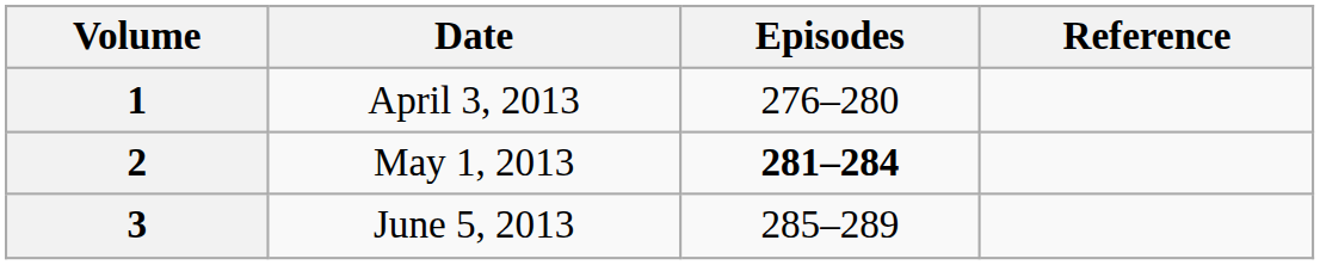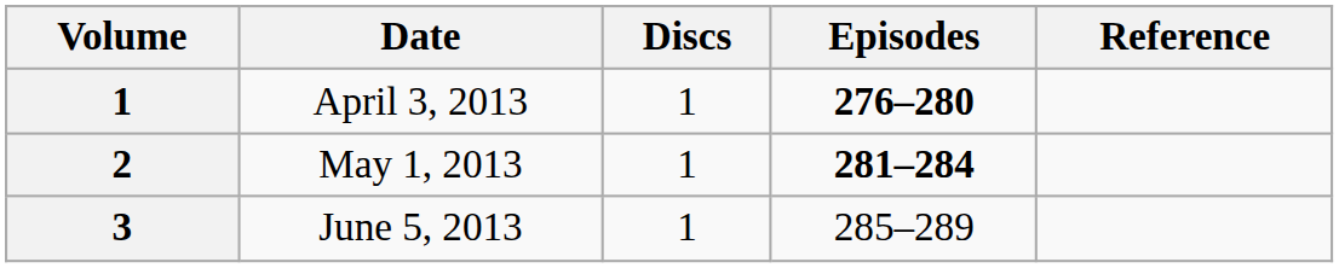+ column: Discs | 1 | 1 | 1
April 3, 2013 | Episodes: normal -> bold
